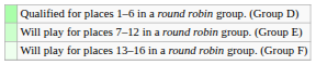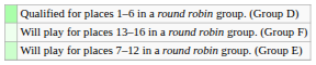rows swapped: Will play for places 7–12 in a round robin group. (Group E) <-> Will play for places 13–16 in a round robin group. (Group F)
